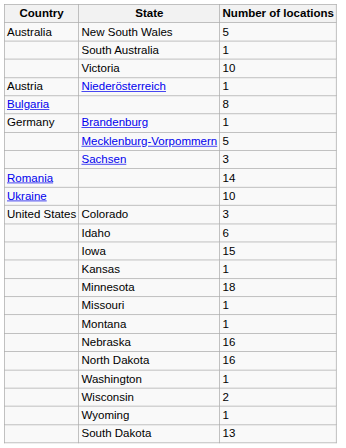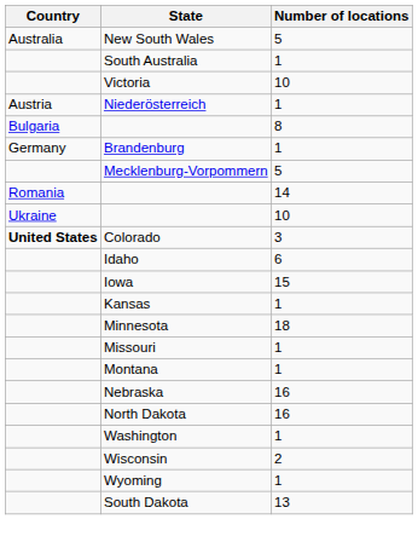- row: Sachsen | 3
Colorado | Country: normal -> bold
